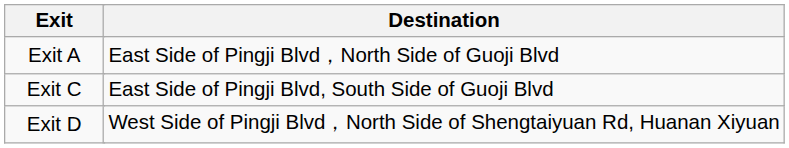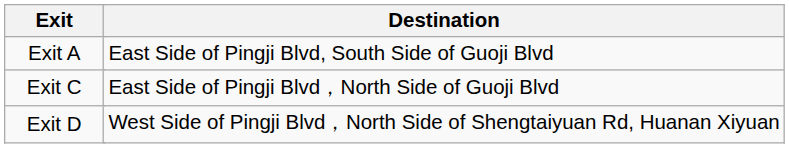Exit A | Destination: East Side of Pingji Blvd，North Side of Guoji Blvd -> East Side of Pingji Blvd, South Side of Guoji Blvd
Exit C | Destination: East Side of Pingji Blvd, South Side of Guoji Blvd -> East Side of Pingji Blvd，North Side of Guoji Blvd
